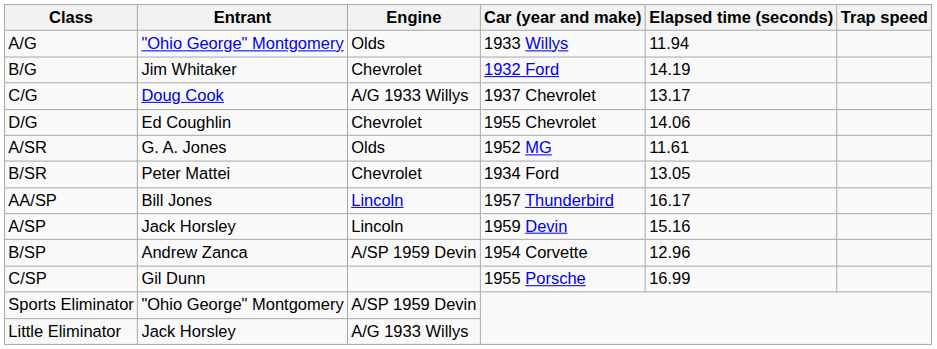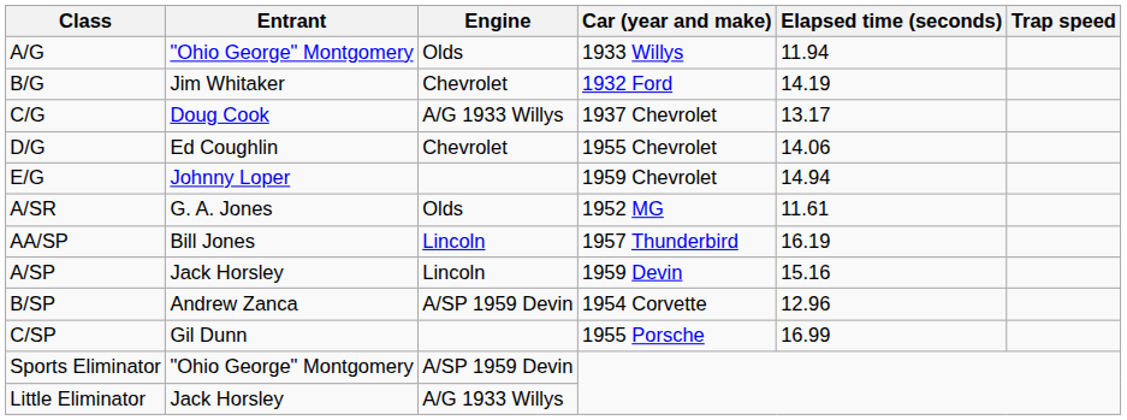+ row: E/G | Johnny Loper | 1959 Chevrolet | 14.94
- row: B/SR | Peter Mattei | Chevrolet | 1934 Ford | 13.05
AA/SP | Elapsed time (seconds): 16.17 -> 16.19
